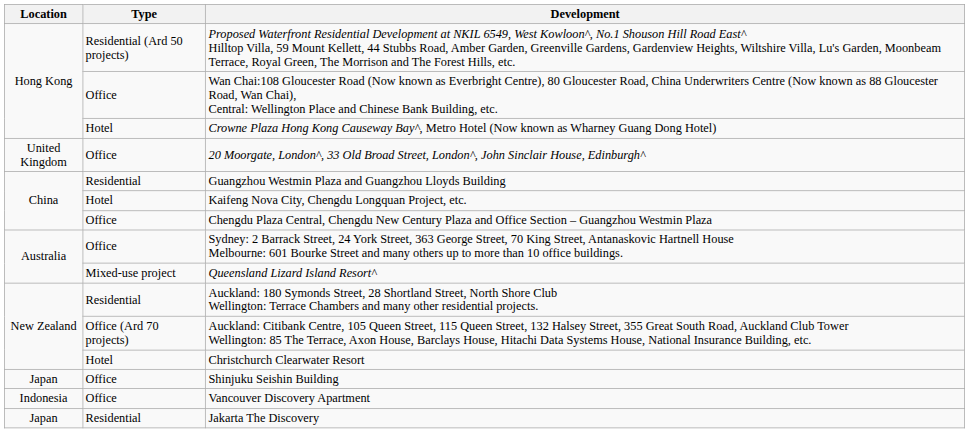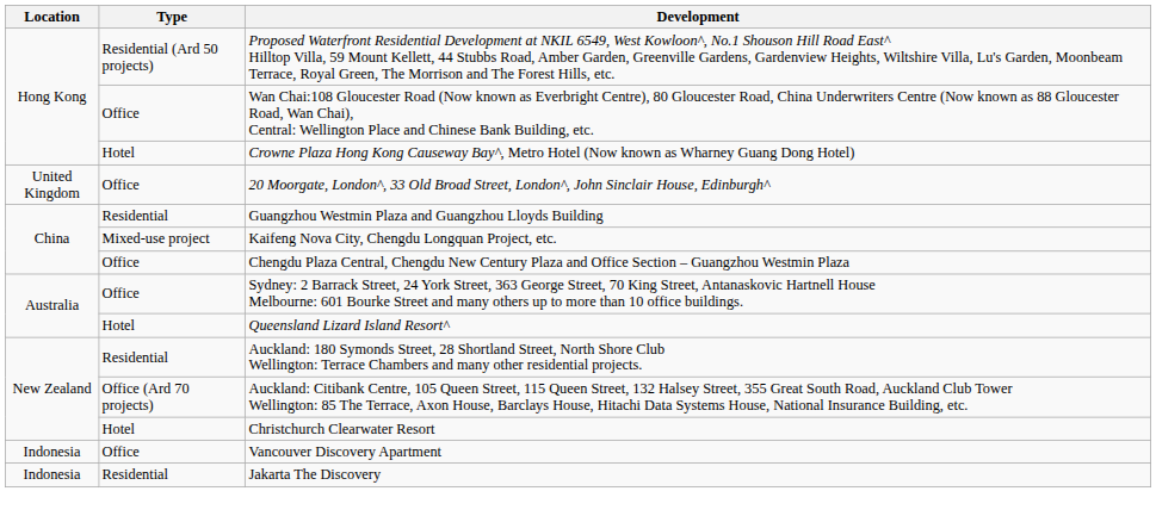Kaifeng Nova City, Chengdu Longquan Project, etc. | Type: Hotel -> Mixed-use project
Queensland Lizard Island Resort^ | Type: Mixed-use project -> Hotel
- row: Japan | Office | Shinjuku Seishin Building
Jakarta The Discovery | Location: Japan -> Indonesia
